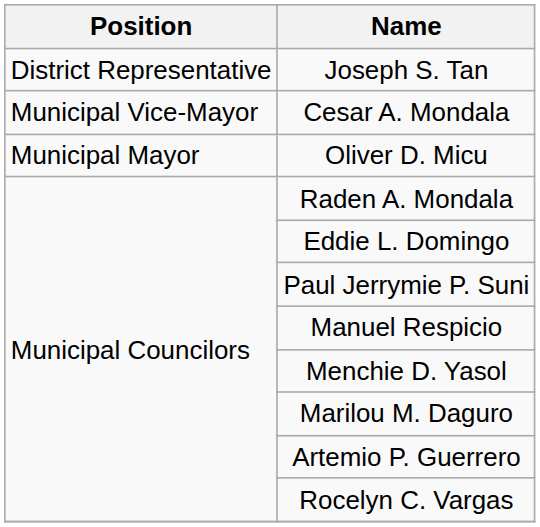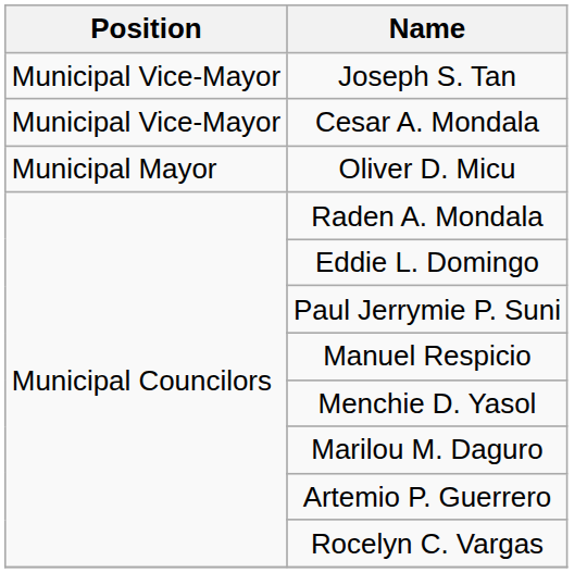Joseph S. Tan | Position: District Representative -> Municipal Vice-Mayor
